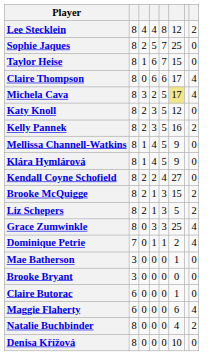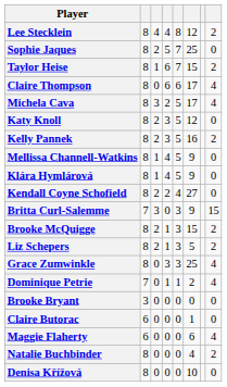Taylor Heise | column 8: 0 -> 2
Michela Cava | column 6: khaki background -> no background
+ row: Britta Curl-Salemme | 7 | 3 | 0 | 3 | 9 | 15
- row: Mae Batherson | 3 | 0 | 0 | 0 | 1 | 0
